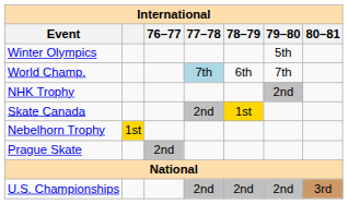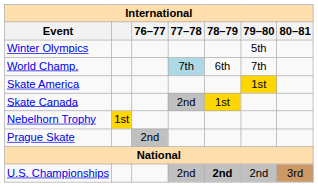- row: NHK Trophy | 2nd
+ row: Skate America | 1st
U.S. Championships | 78–79: normal -> bold
